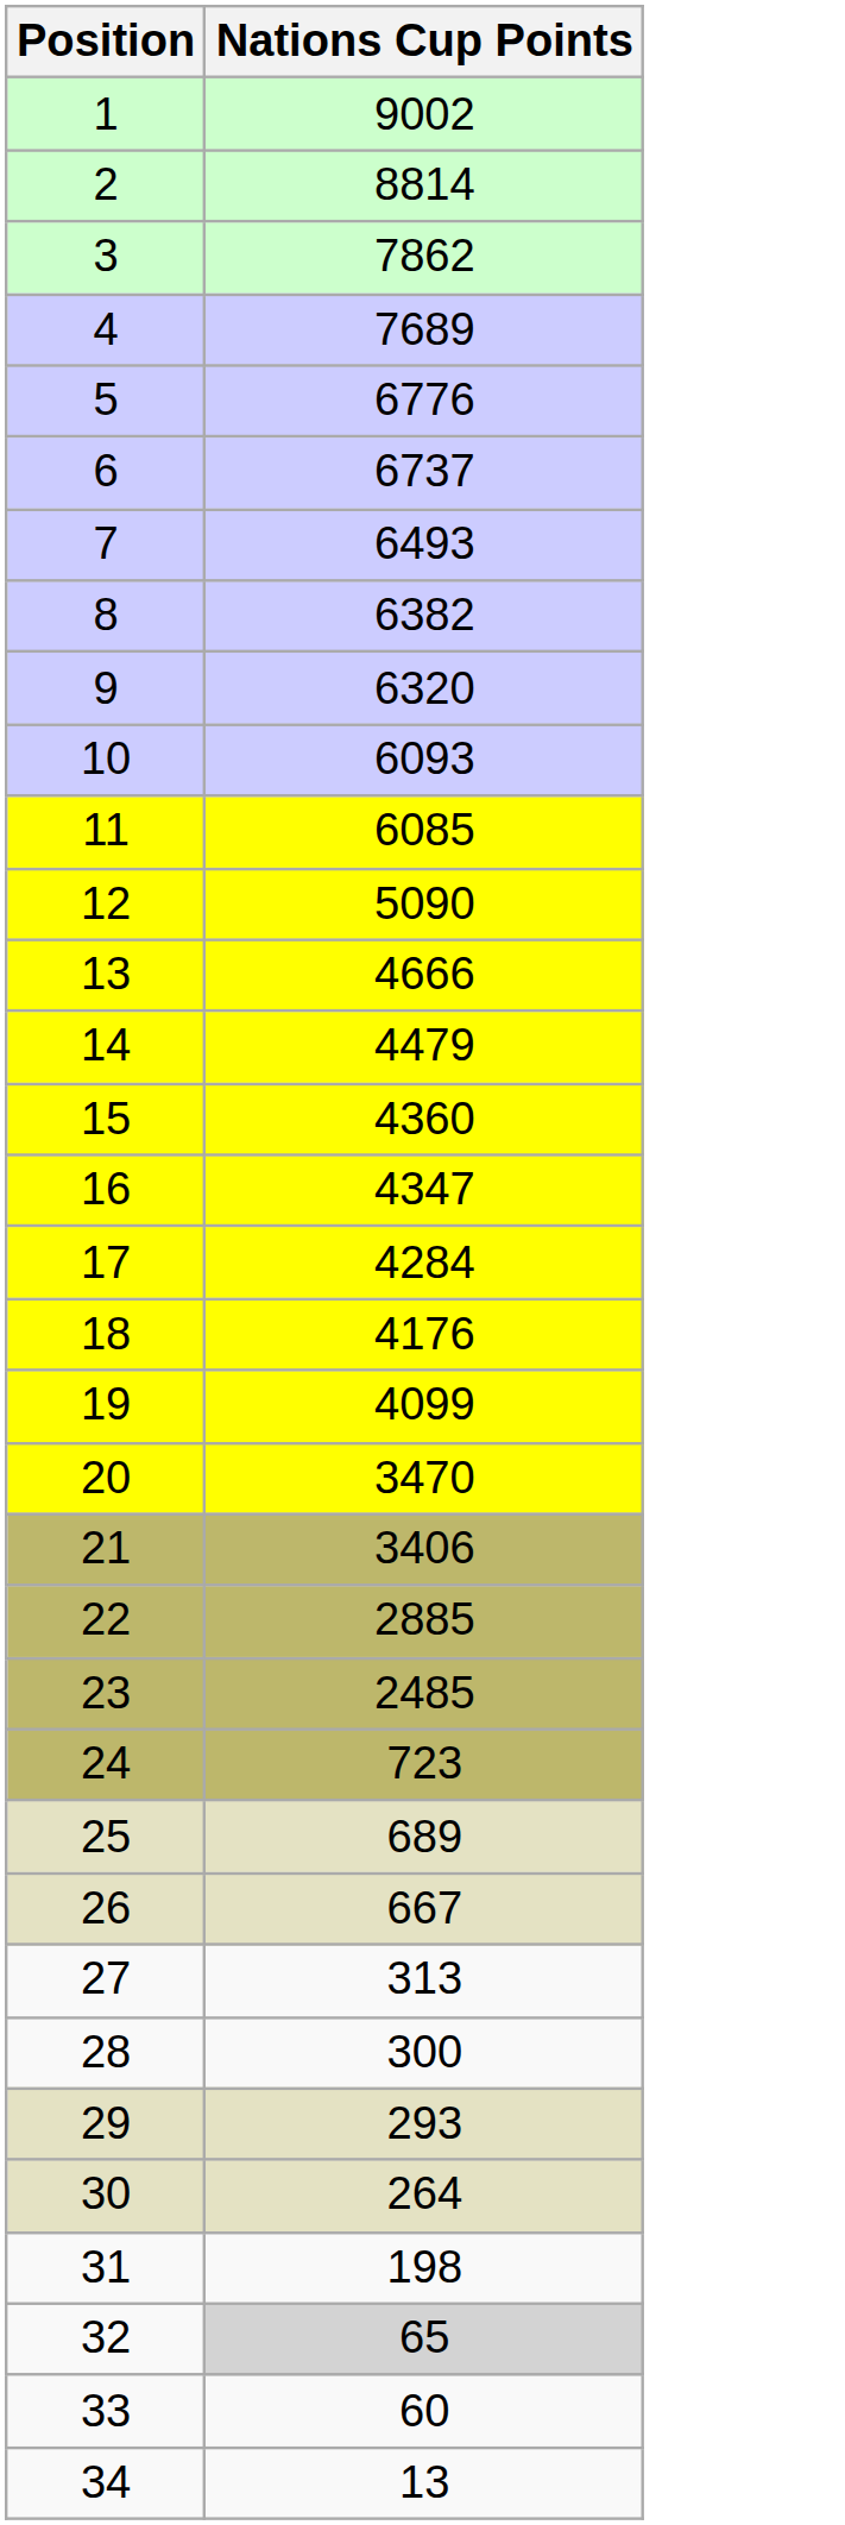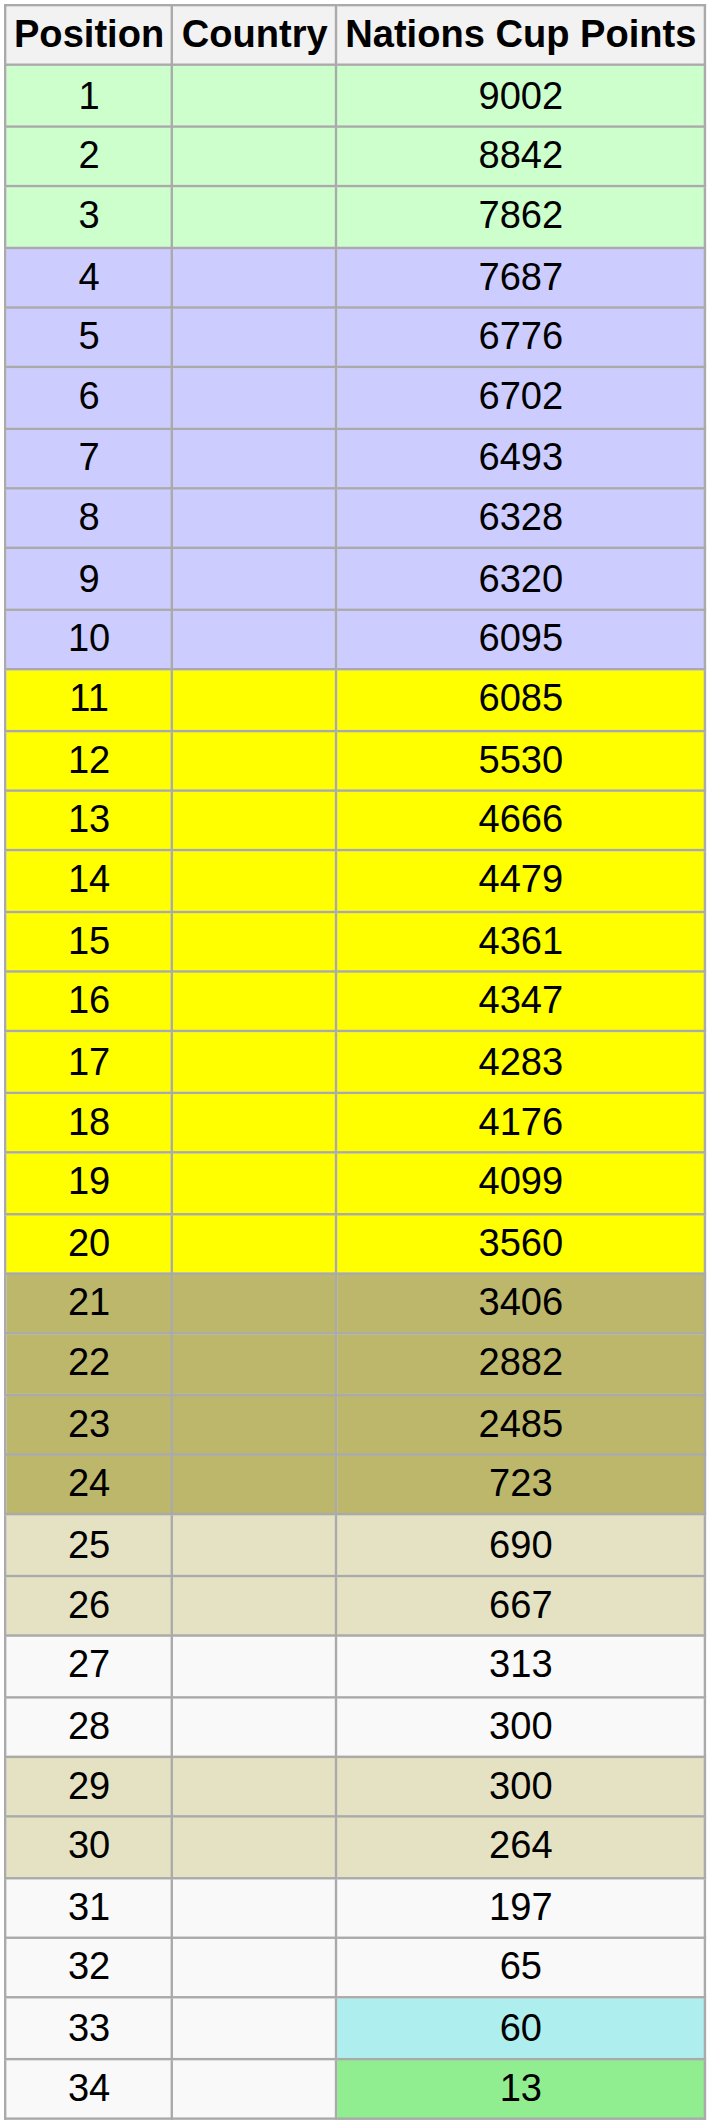+ column: Country
2 | Nations Cup Points: 8814 -> 8842
4 | Nations Cup Points: 7689 -> 7687
6 | Nations Cup Points: 6737 -> 6702
8 | Nations Cup Points: 6382 -> 6328
10 | Nations Cup Points: 6093 -> 6095
12 | Nations Cup Points: 5090 -> 5530
15 | Nations Cup Points: 4360 -> 4361
17 | Nations Cup Points: 4284 -> 4283
20 | Nations Cup Points: 3470 -> 3560
22 | Nations Cup Points: 2885 -> 2882
25 | Nations Cup Points: 689 -> 690
29 | Nations Cup Points: 293 -> 300
31 | Nations Cup Points: 198 -> 197
32 | Nations Cup Points: lightgrey background -> no background
33 | Nations Cup Points: no background -> paleturquoise background
34 | Nations Cup Points: no background -> lightgreen background
